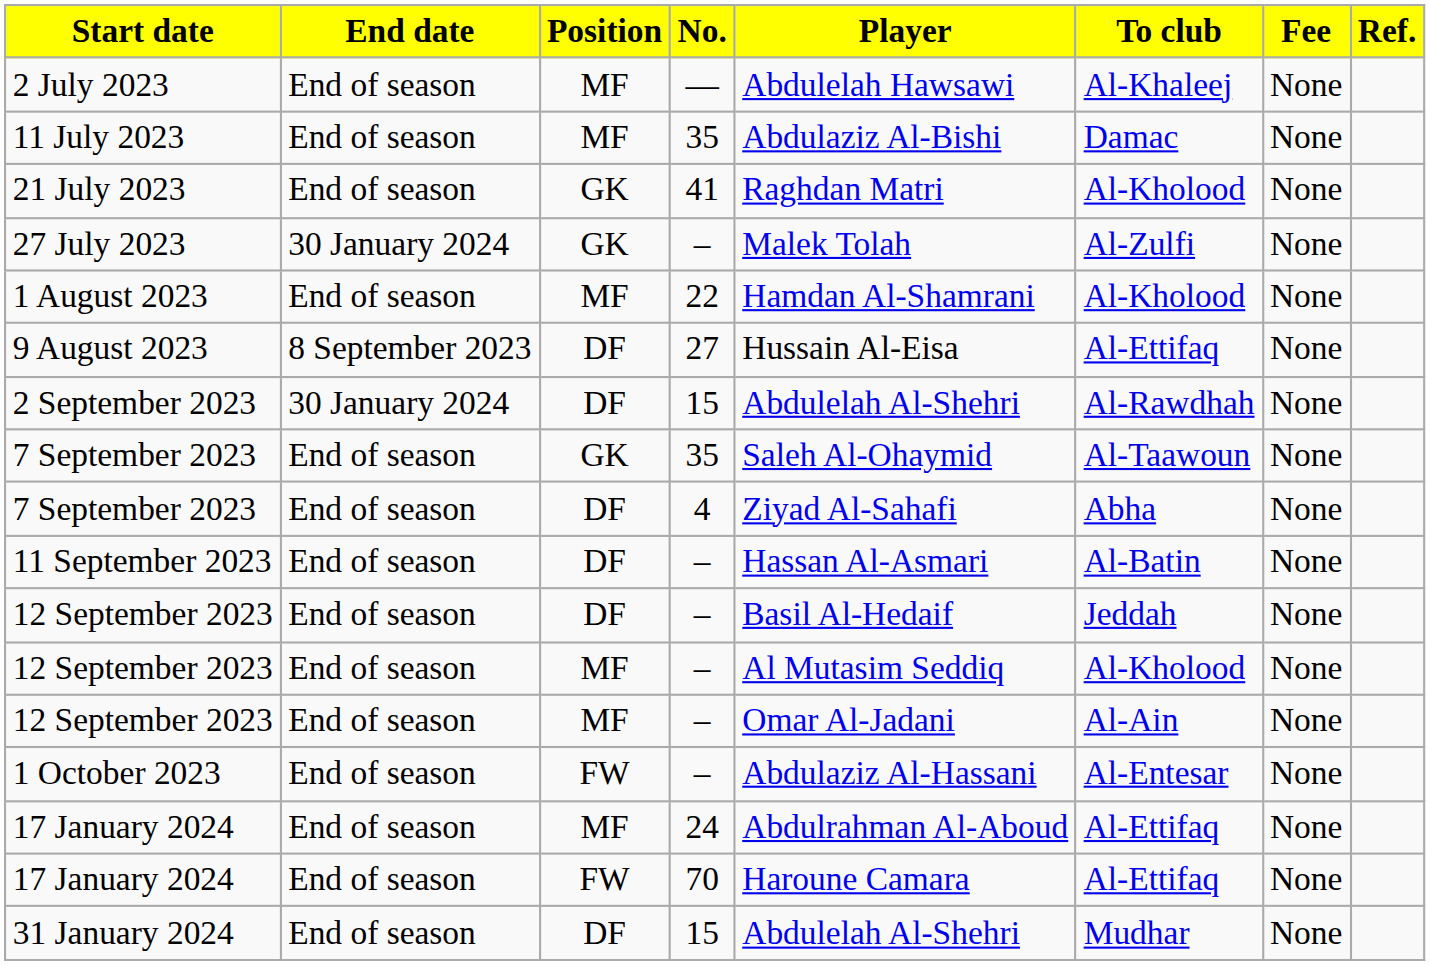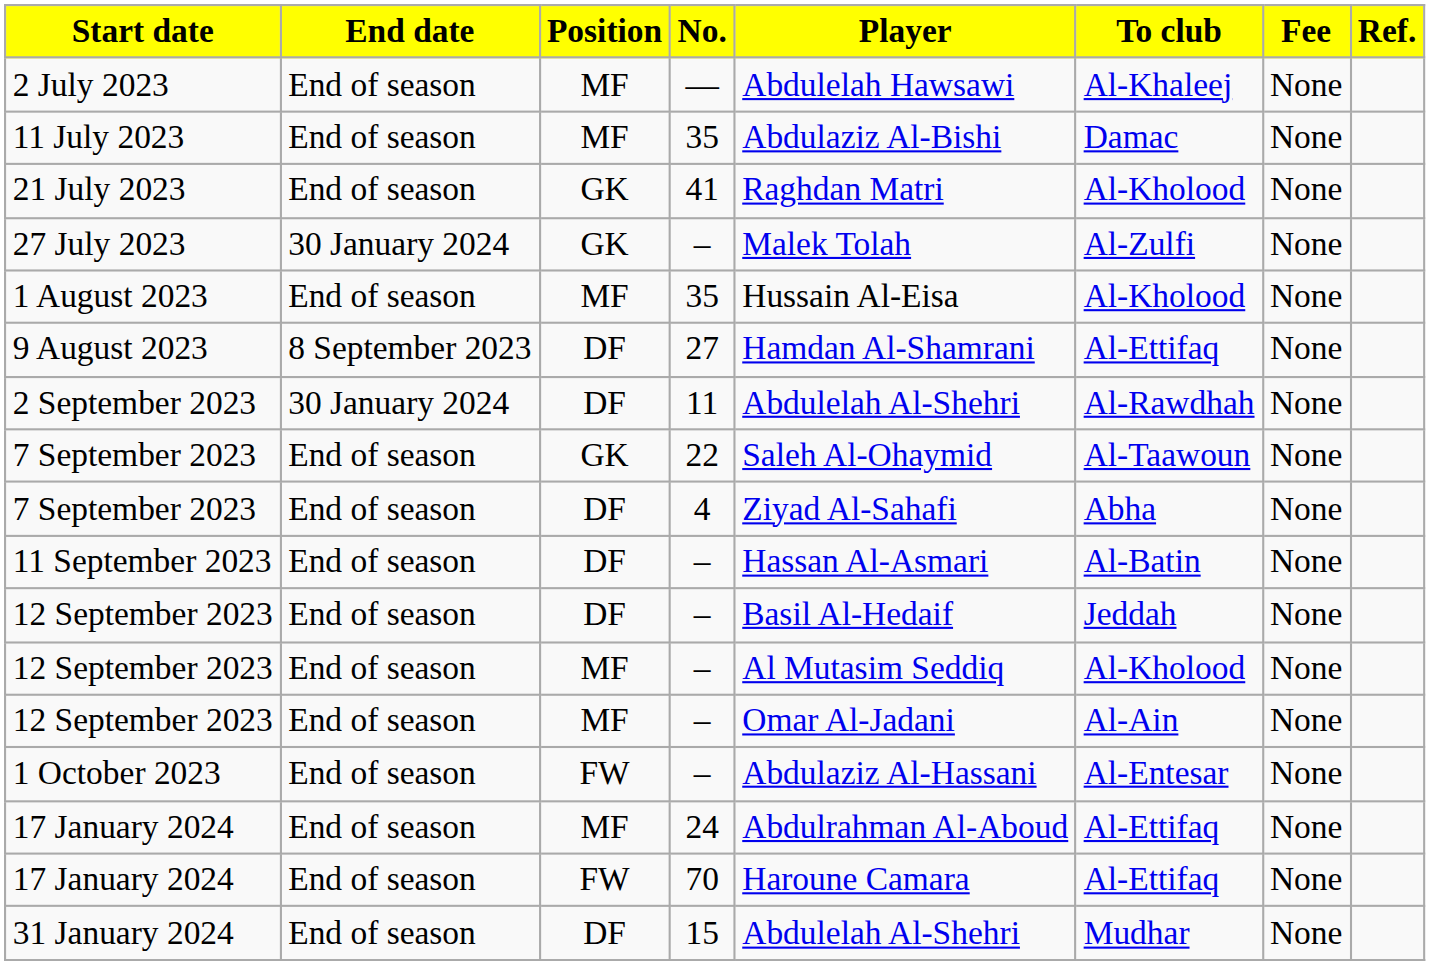1 August 2023 | No.: 22 -> 35
1 August 2023 | Player: Hamdan Al-Shamrani -> Hussain Al-Eisa
9 August 2023 | Player: Hussain Al-Eisa -> Hamdan Al-Shamrani
2 September 2023 | No.: 15 -> 11
7 September 2023 / GK | No.: 35 -> 22
